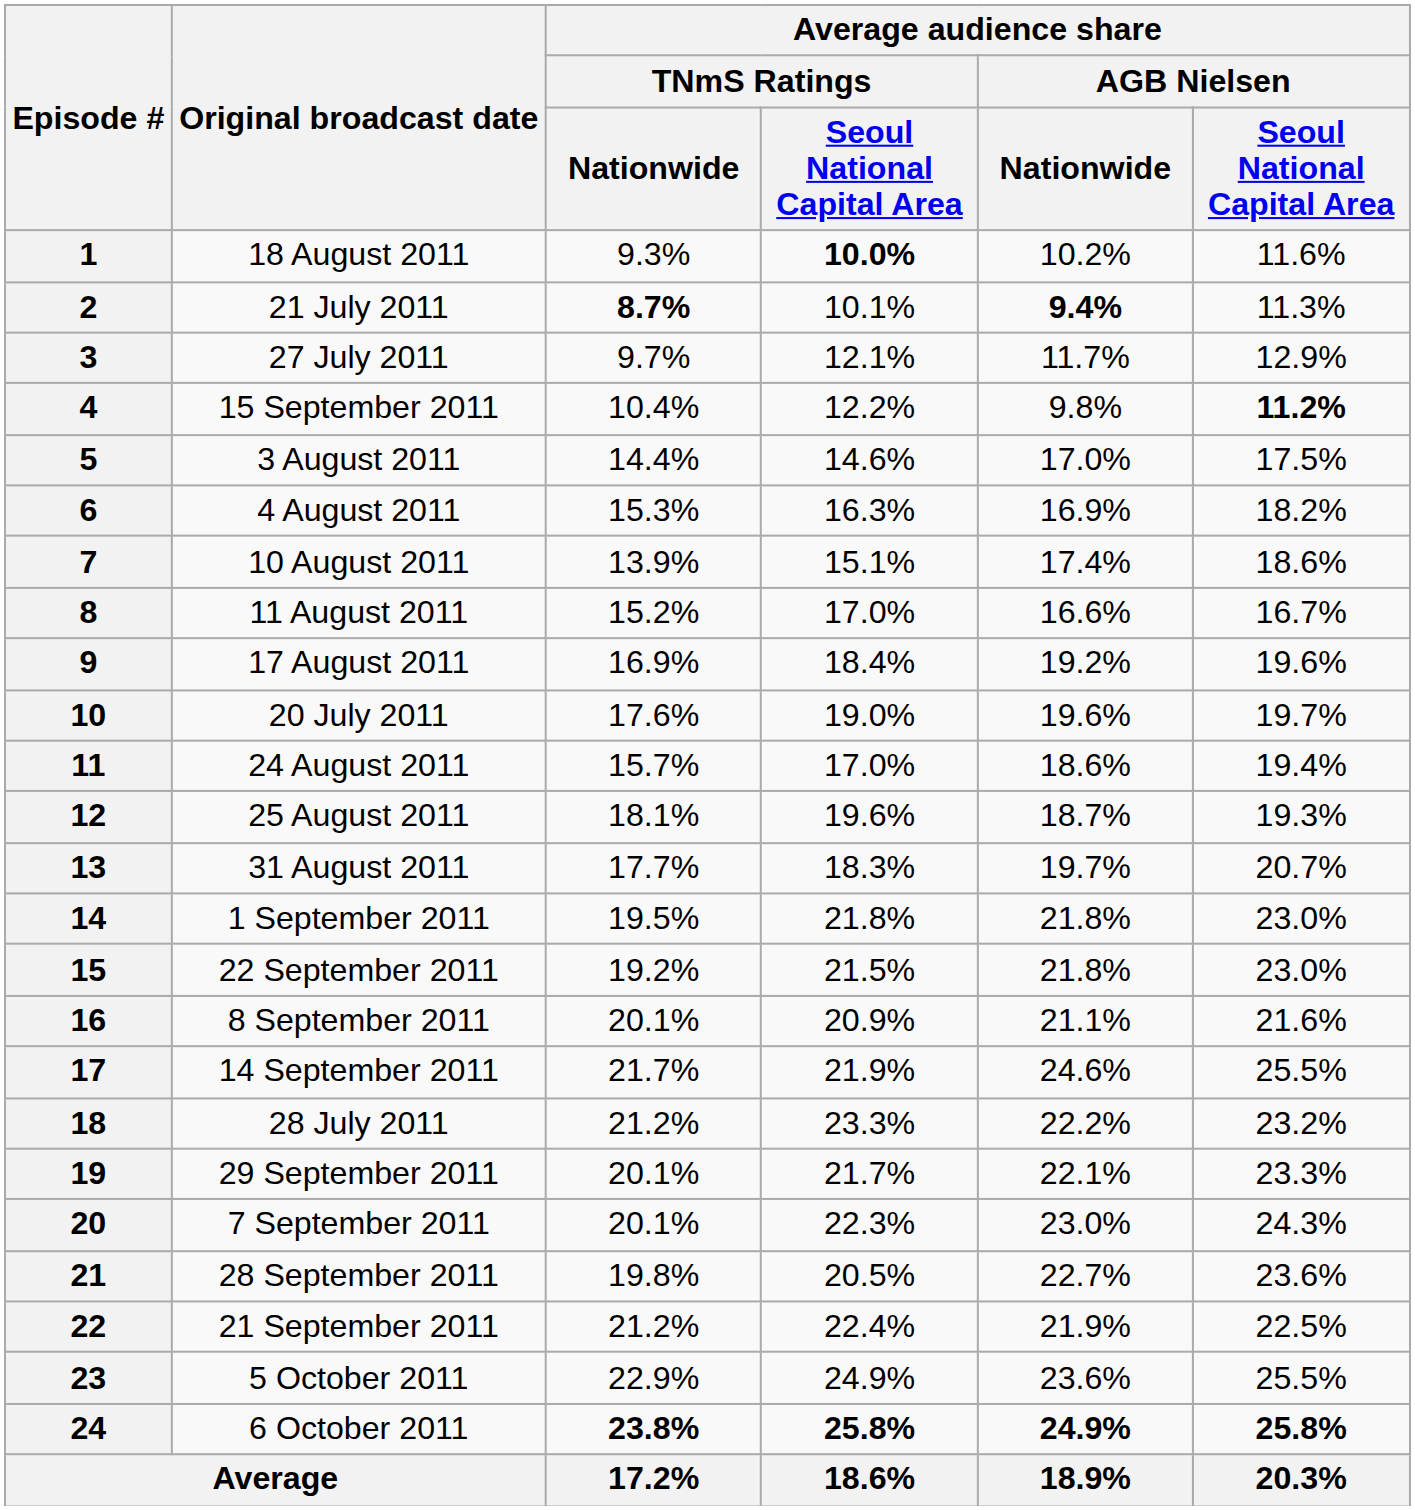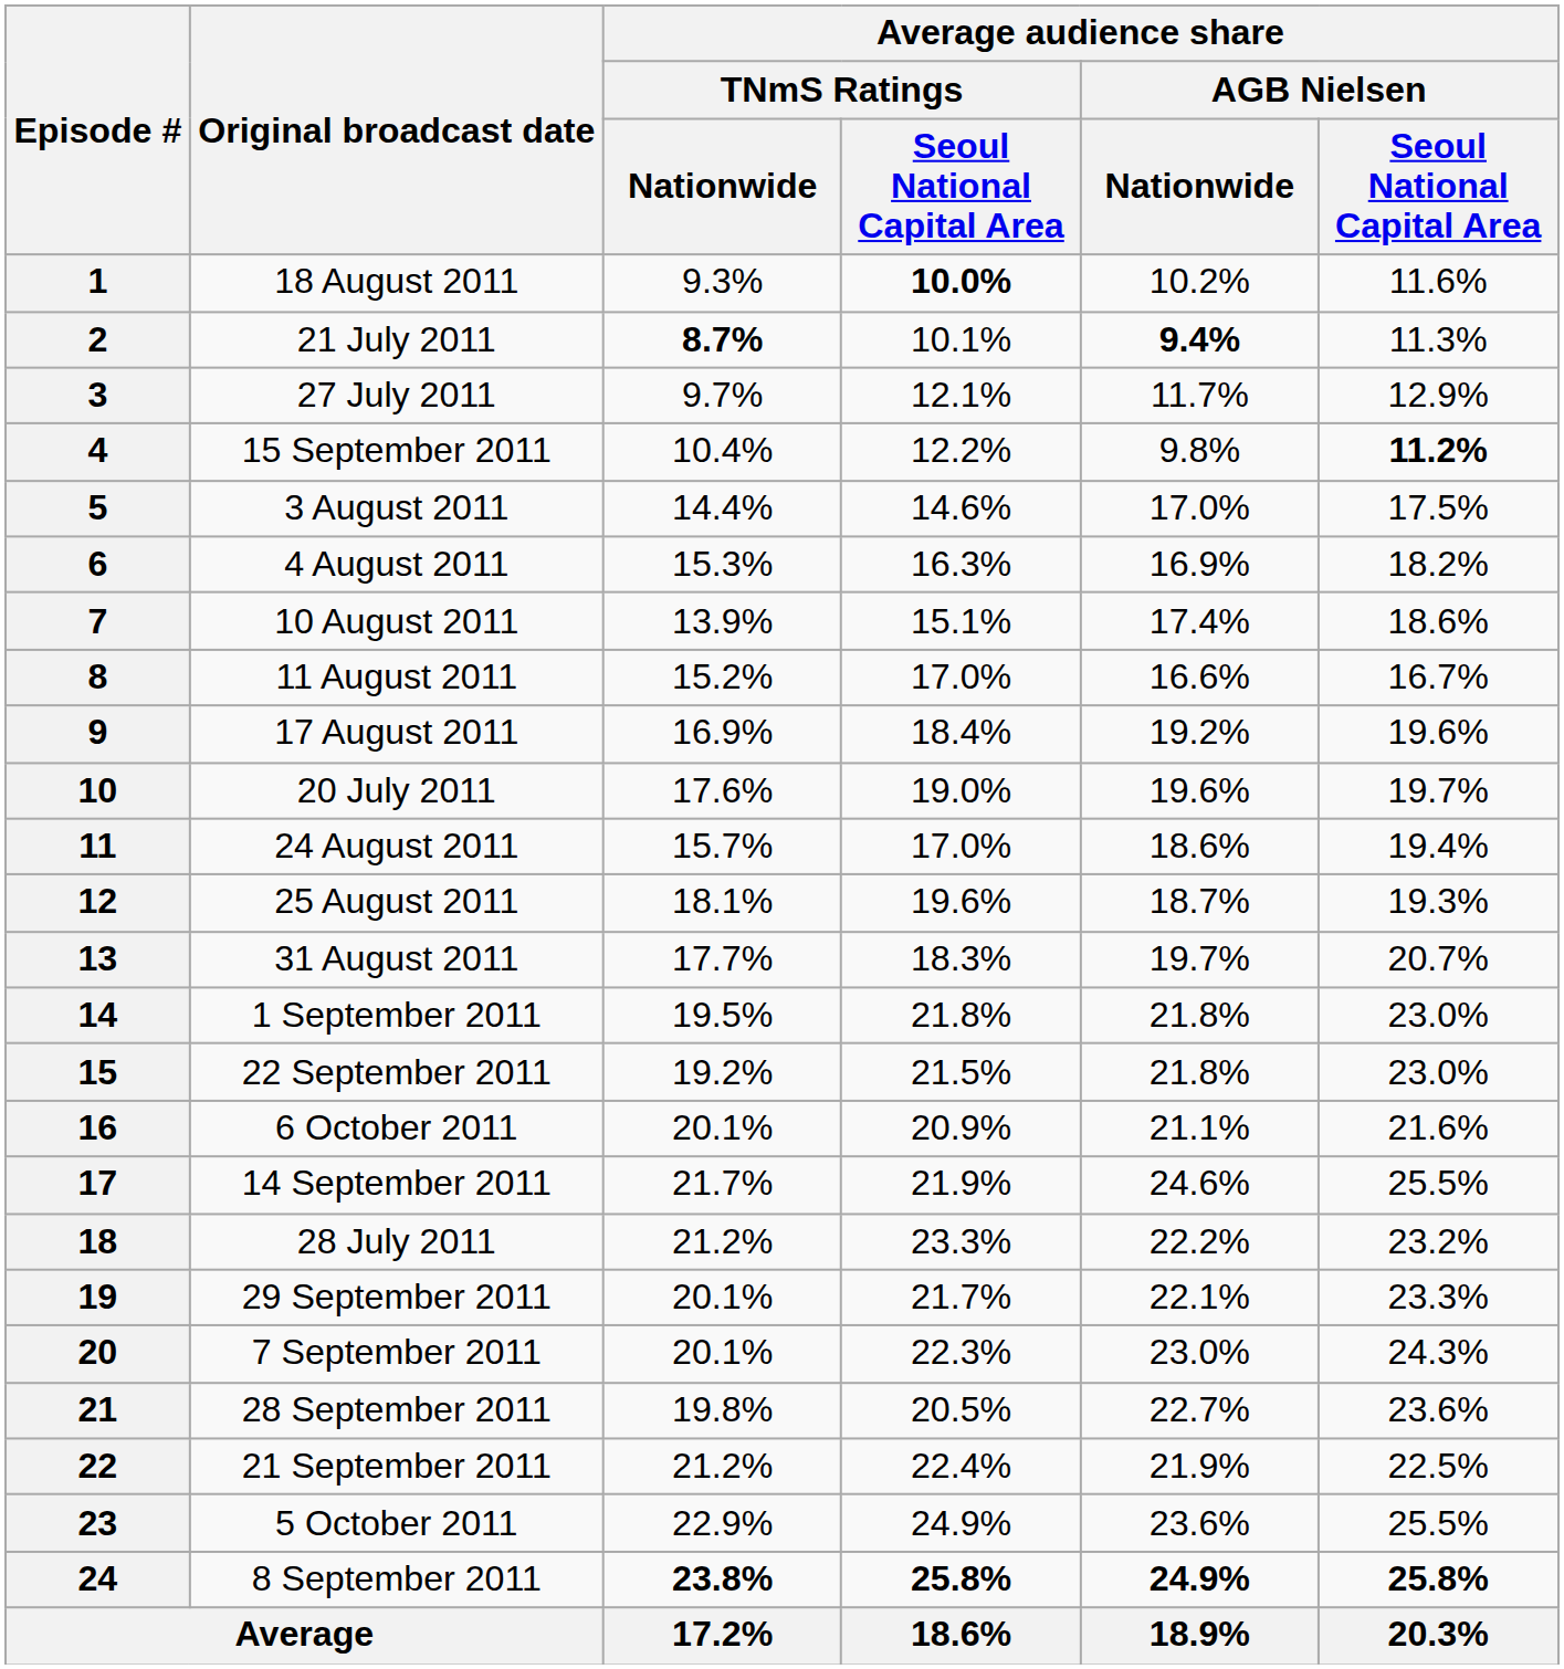16 | Original broadcast date: 8 September 2011 -> 6 October 2011
24 | Original broadcast date: 6 October 2011 -> 8 September 2011
